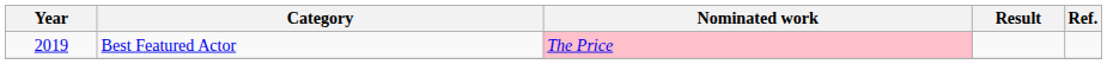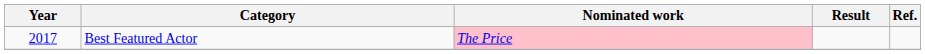Best Featured Actor | Year: 2019 -> 2017
